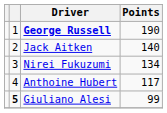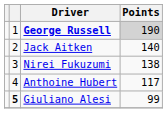George Russell | Points: no background -> lightgrey background
Nirei Fukuzumi | Points: 134 -> 138
